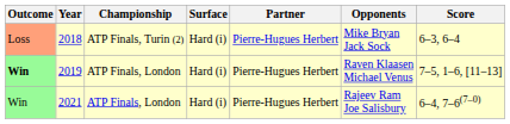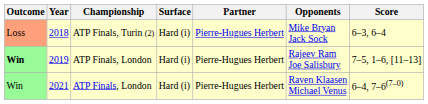2019 | Opponents: Raven Klaasen Michael Venus -> Rajeev Ram Joe Salisbury
2021 | Opponents: Rajeev Ram Joe Salisbury -> Raven Klaasen Michael Venus
